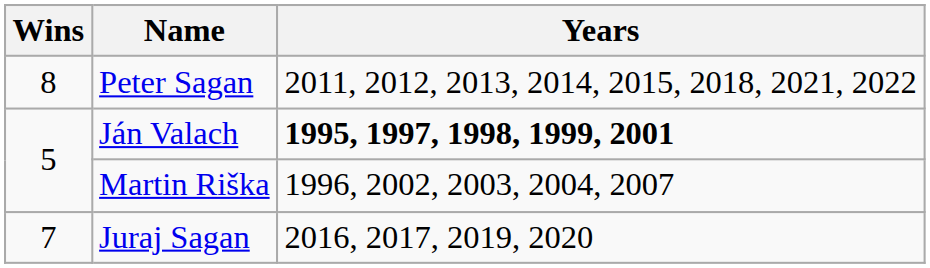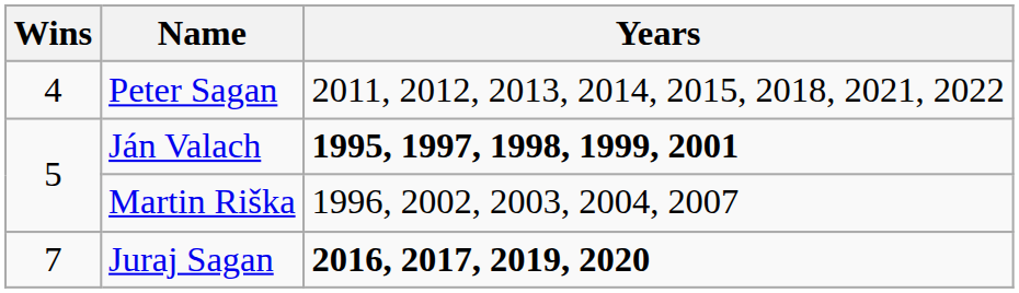Peter Sagan | Wins: 8 -> 4
Juraj Sagan | Years: normal -> bold
